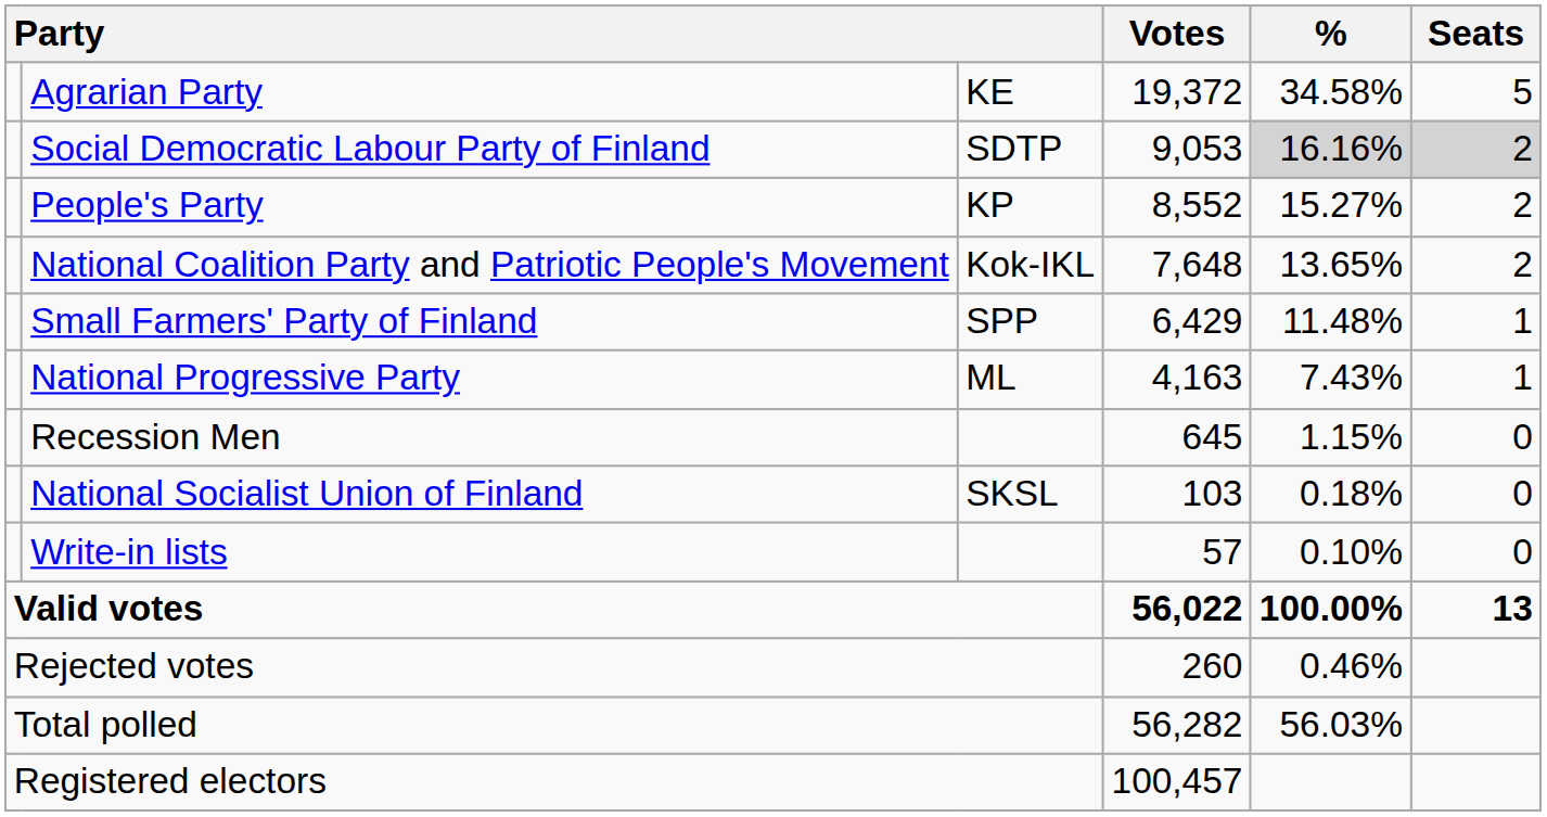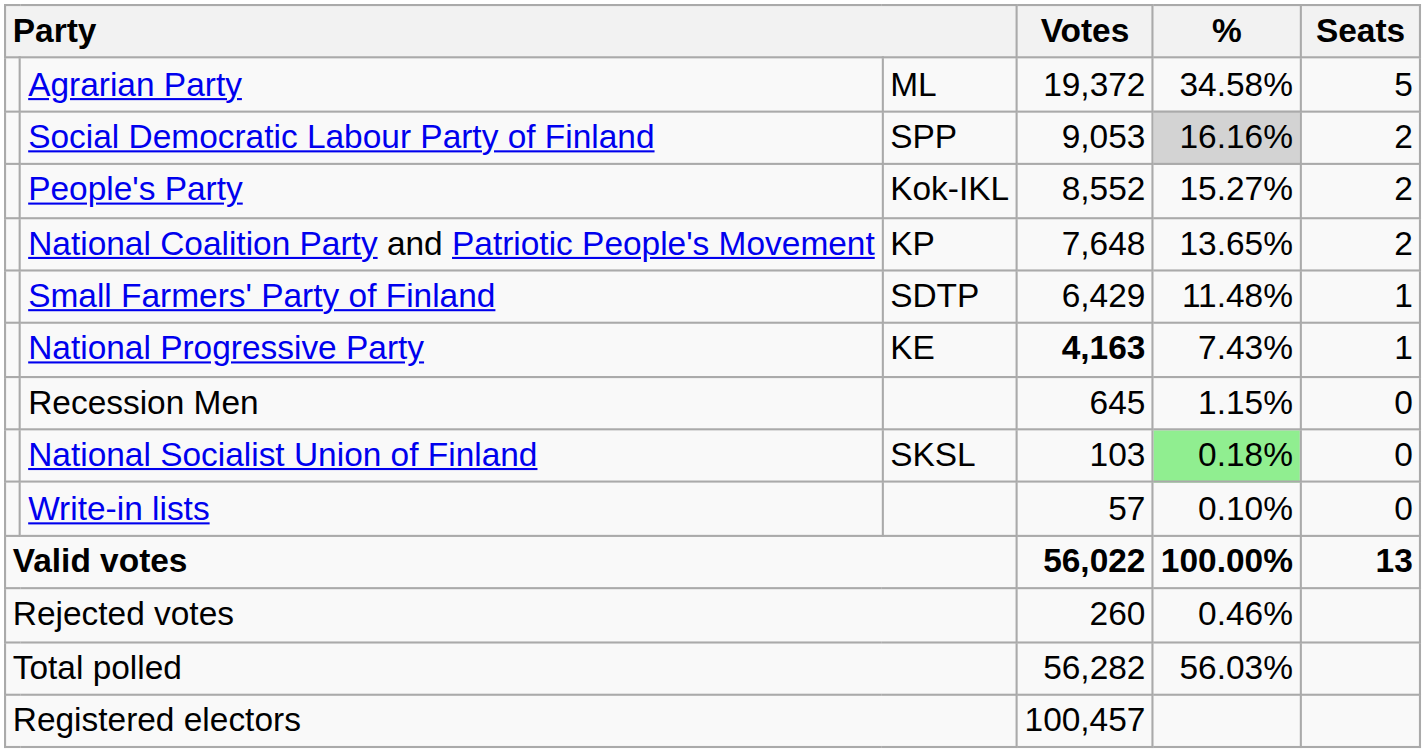Agrarian Party | column 3: KE -> ML
Social Democratic Labour Party of Finland | column 3: SDTP -> SPP
Social Democratic Labour Party of Finland | Seats: lightgrey background -> no background
People's Party | column 3: KP -> Kok-IKL
National Coalition Party and Patriotic People's Movement | column 3: Kok-IKL -> KP
Small Farmers' Party of Finland | column 3: SPP -> SDTP
National Progressive Party | column 3: ML -> KE
National Progressive Party | Votes: normal -> bold
National Socialist Union of Finland | %: no background -> lightgreen background
